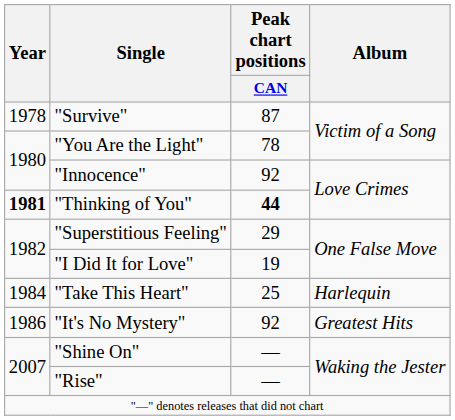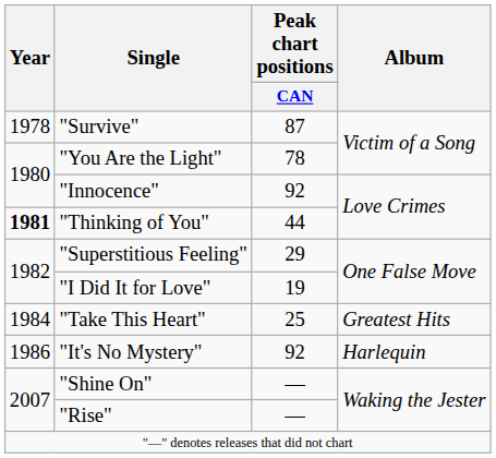"Thinking of You" | Peak chart positions / CAN: bold -> normal
"Take This Heart" | Album: Harlequin -> Greatest Hits
"It's No Mystery" | Album: Greatest Hits -> Harlequin
